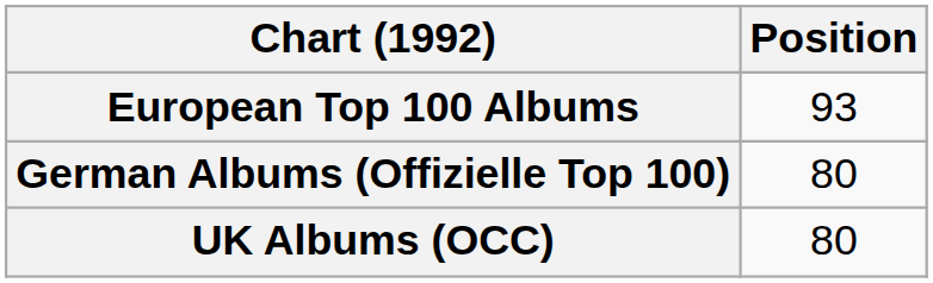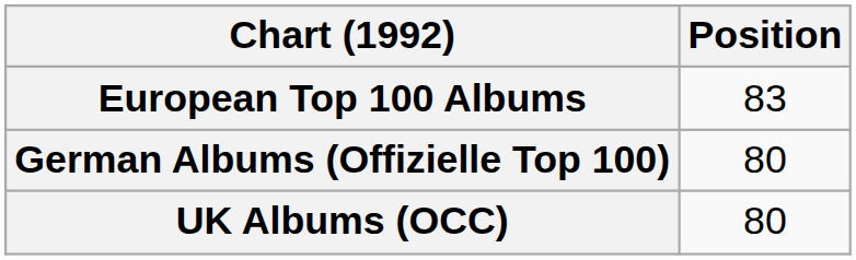European Top 100 Albums | Position: 93 -> 83
